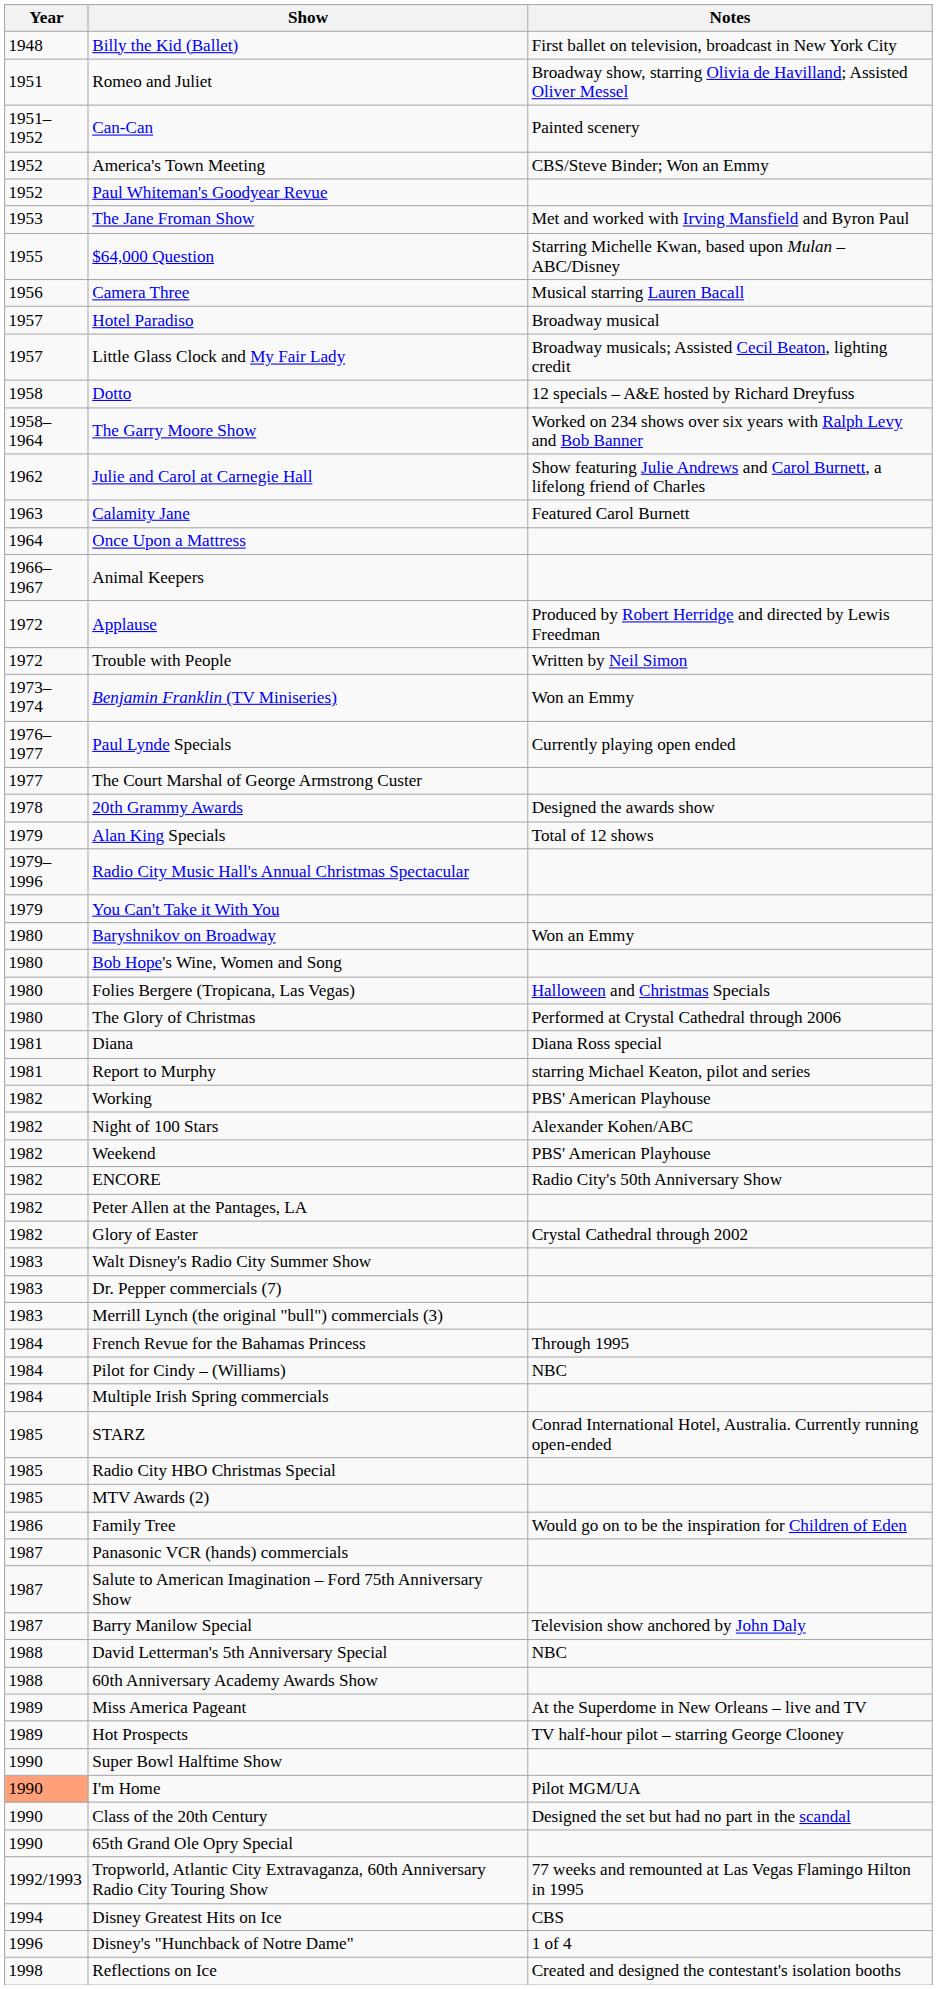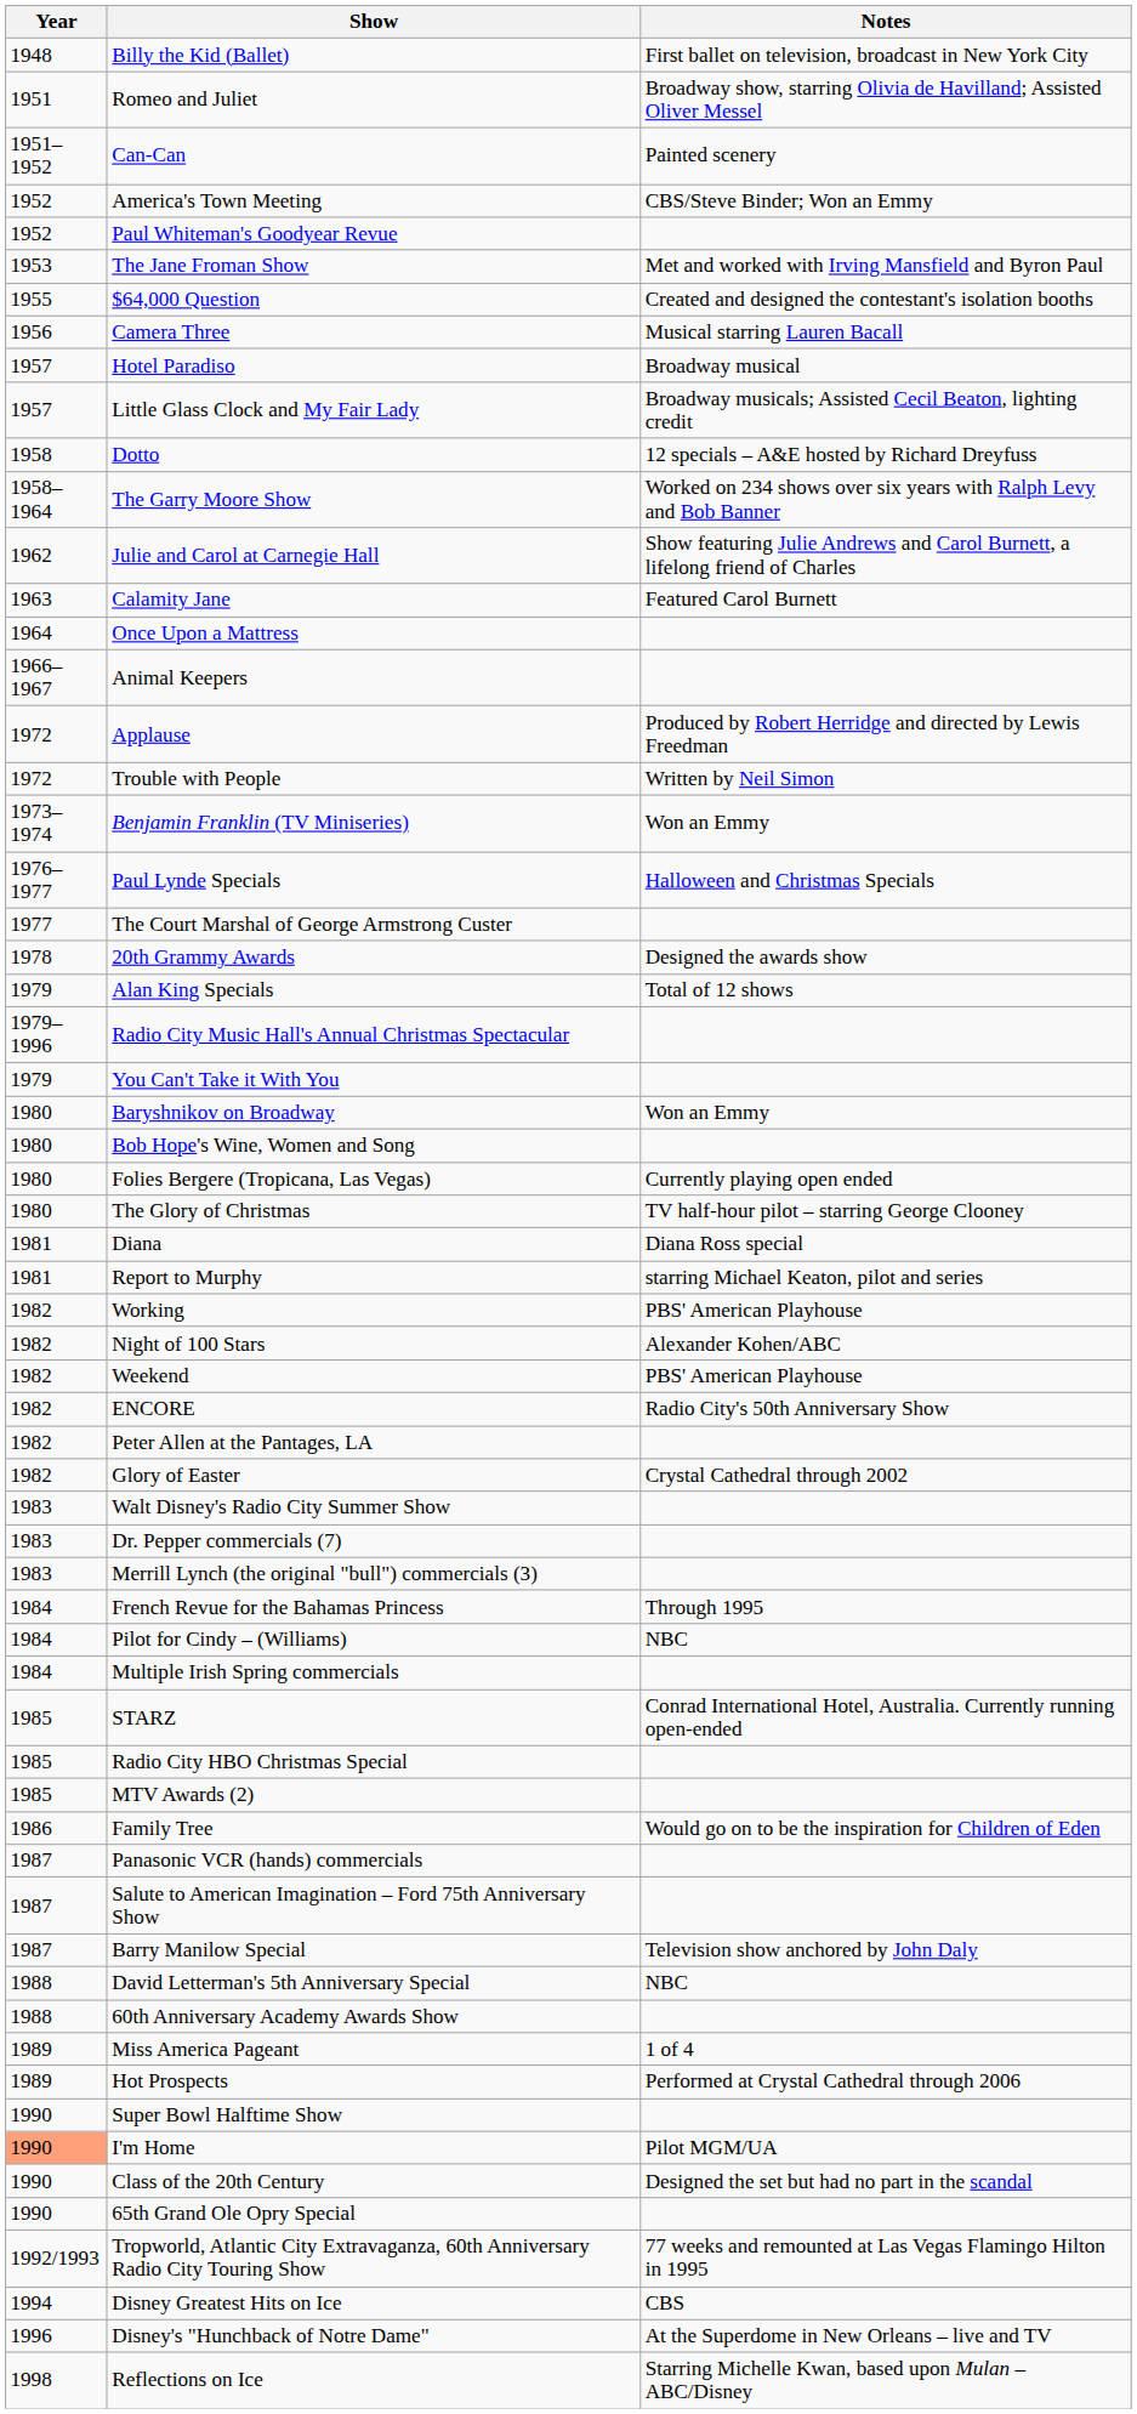$64,000 Question | Notes: Starring Michelle Kwan, based upon Mulan – ABC/Disney -> Created and designed the contestant's isolation booths
Paul Lynde Specials | Notes: Currently playing open ended -> Halloween and Christmas Specials
Folies Bergere (Tropicana, Las Vegas) | Notes: Halloween and Christmas Specials -> Currently playing open ended
The Glory of Christmas | Notes: Performed at Crystal Cathedral through 2006 -> TV half-hour pilot – starring George Clooney
Miss America Pageant | Notes: At the Superdome in New Orleans – live and TV -> 1 of 4
Hot Prospects | Notes: TV half-hour pilot – starring George Clooney -> Performed at Crystal Cathedral through 2006
Disney's "Hunchback of Notre Dame" | Notes: 1 of 4 -> At the Superdome in New Orleans – live and TV
Reflections on Ice | Notes: Created and designed the contestant's isolation booths -> Starring Michelle Kwan, based upon Mulan – ABC/Disney
